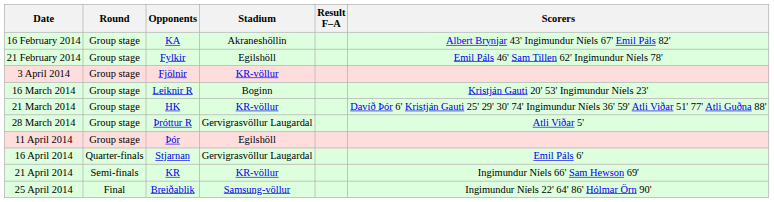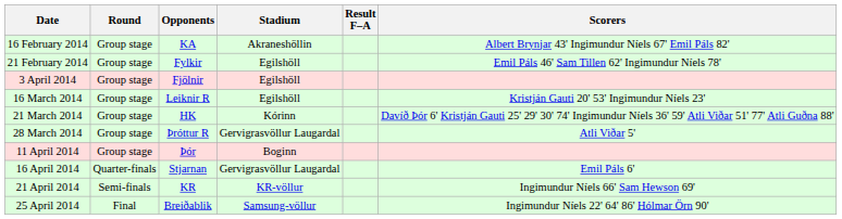3 April 2014 | Stadium: KR-völlur -> Egilshöll
16 March 2014 | Stadium: Boginn -> Egilshöll
21 March 2014 | Stadium: KR-völlur -> Kórinn
11 April 2014 | Stadium: Egilshöll -> Boginn
